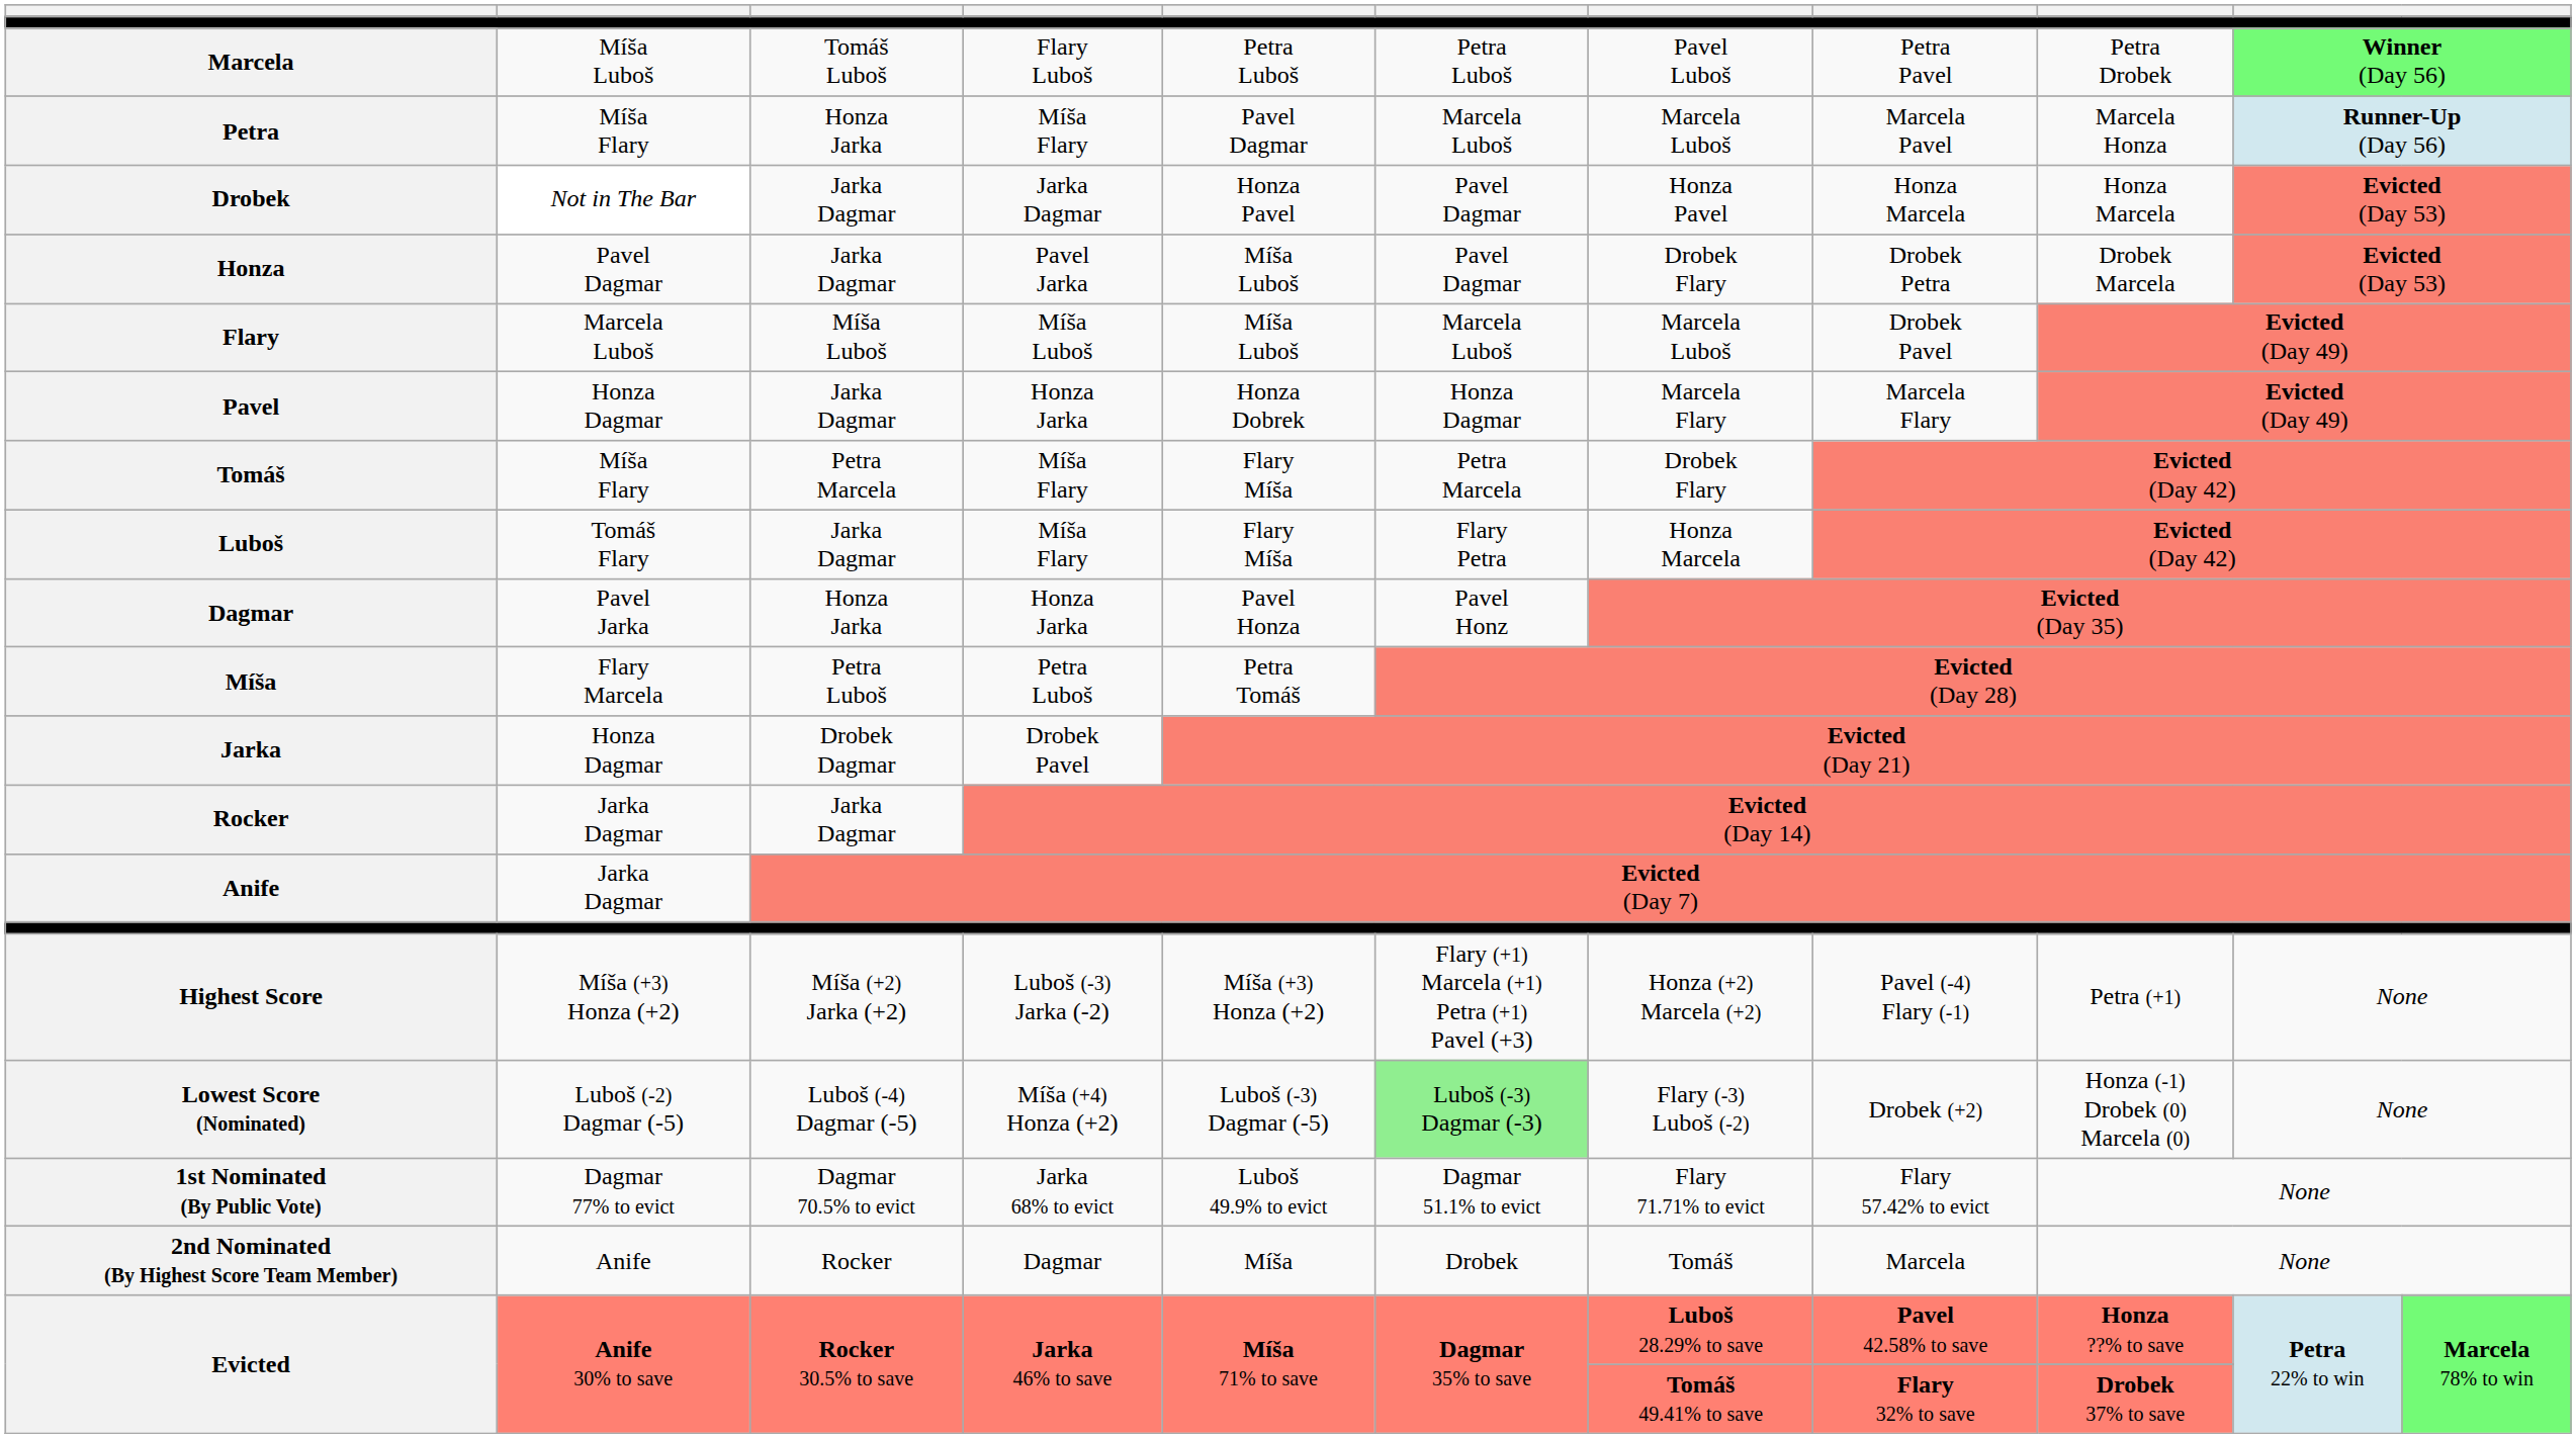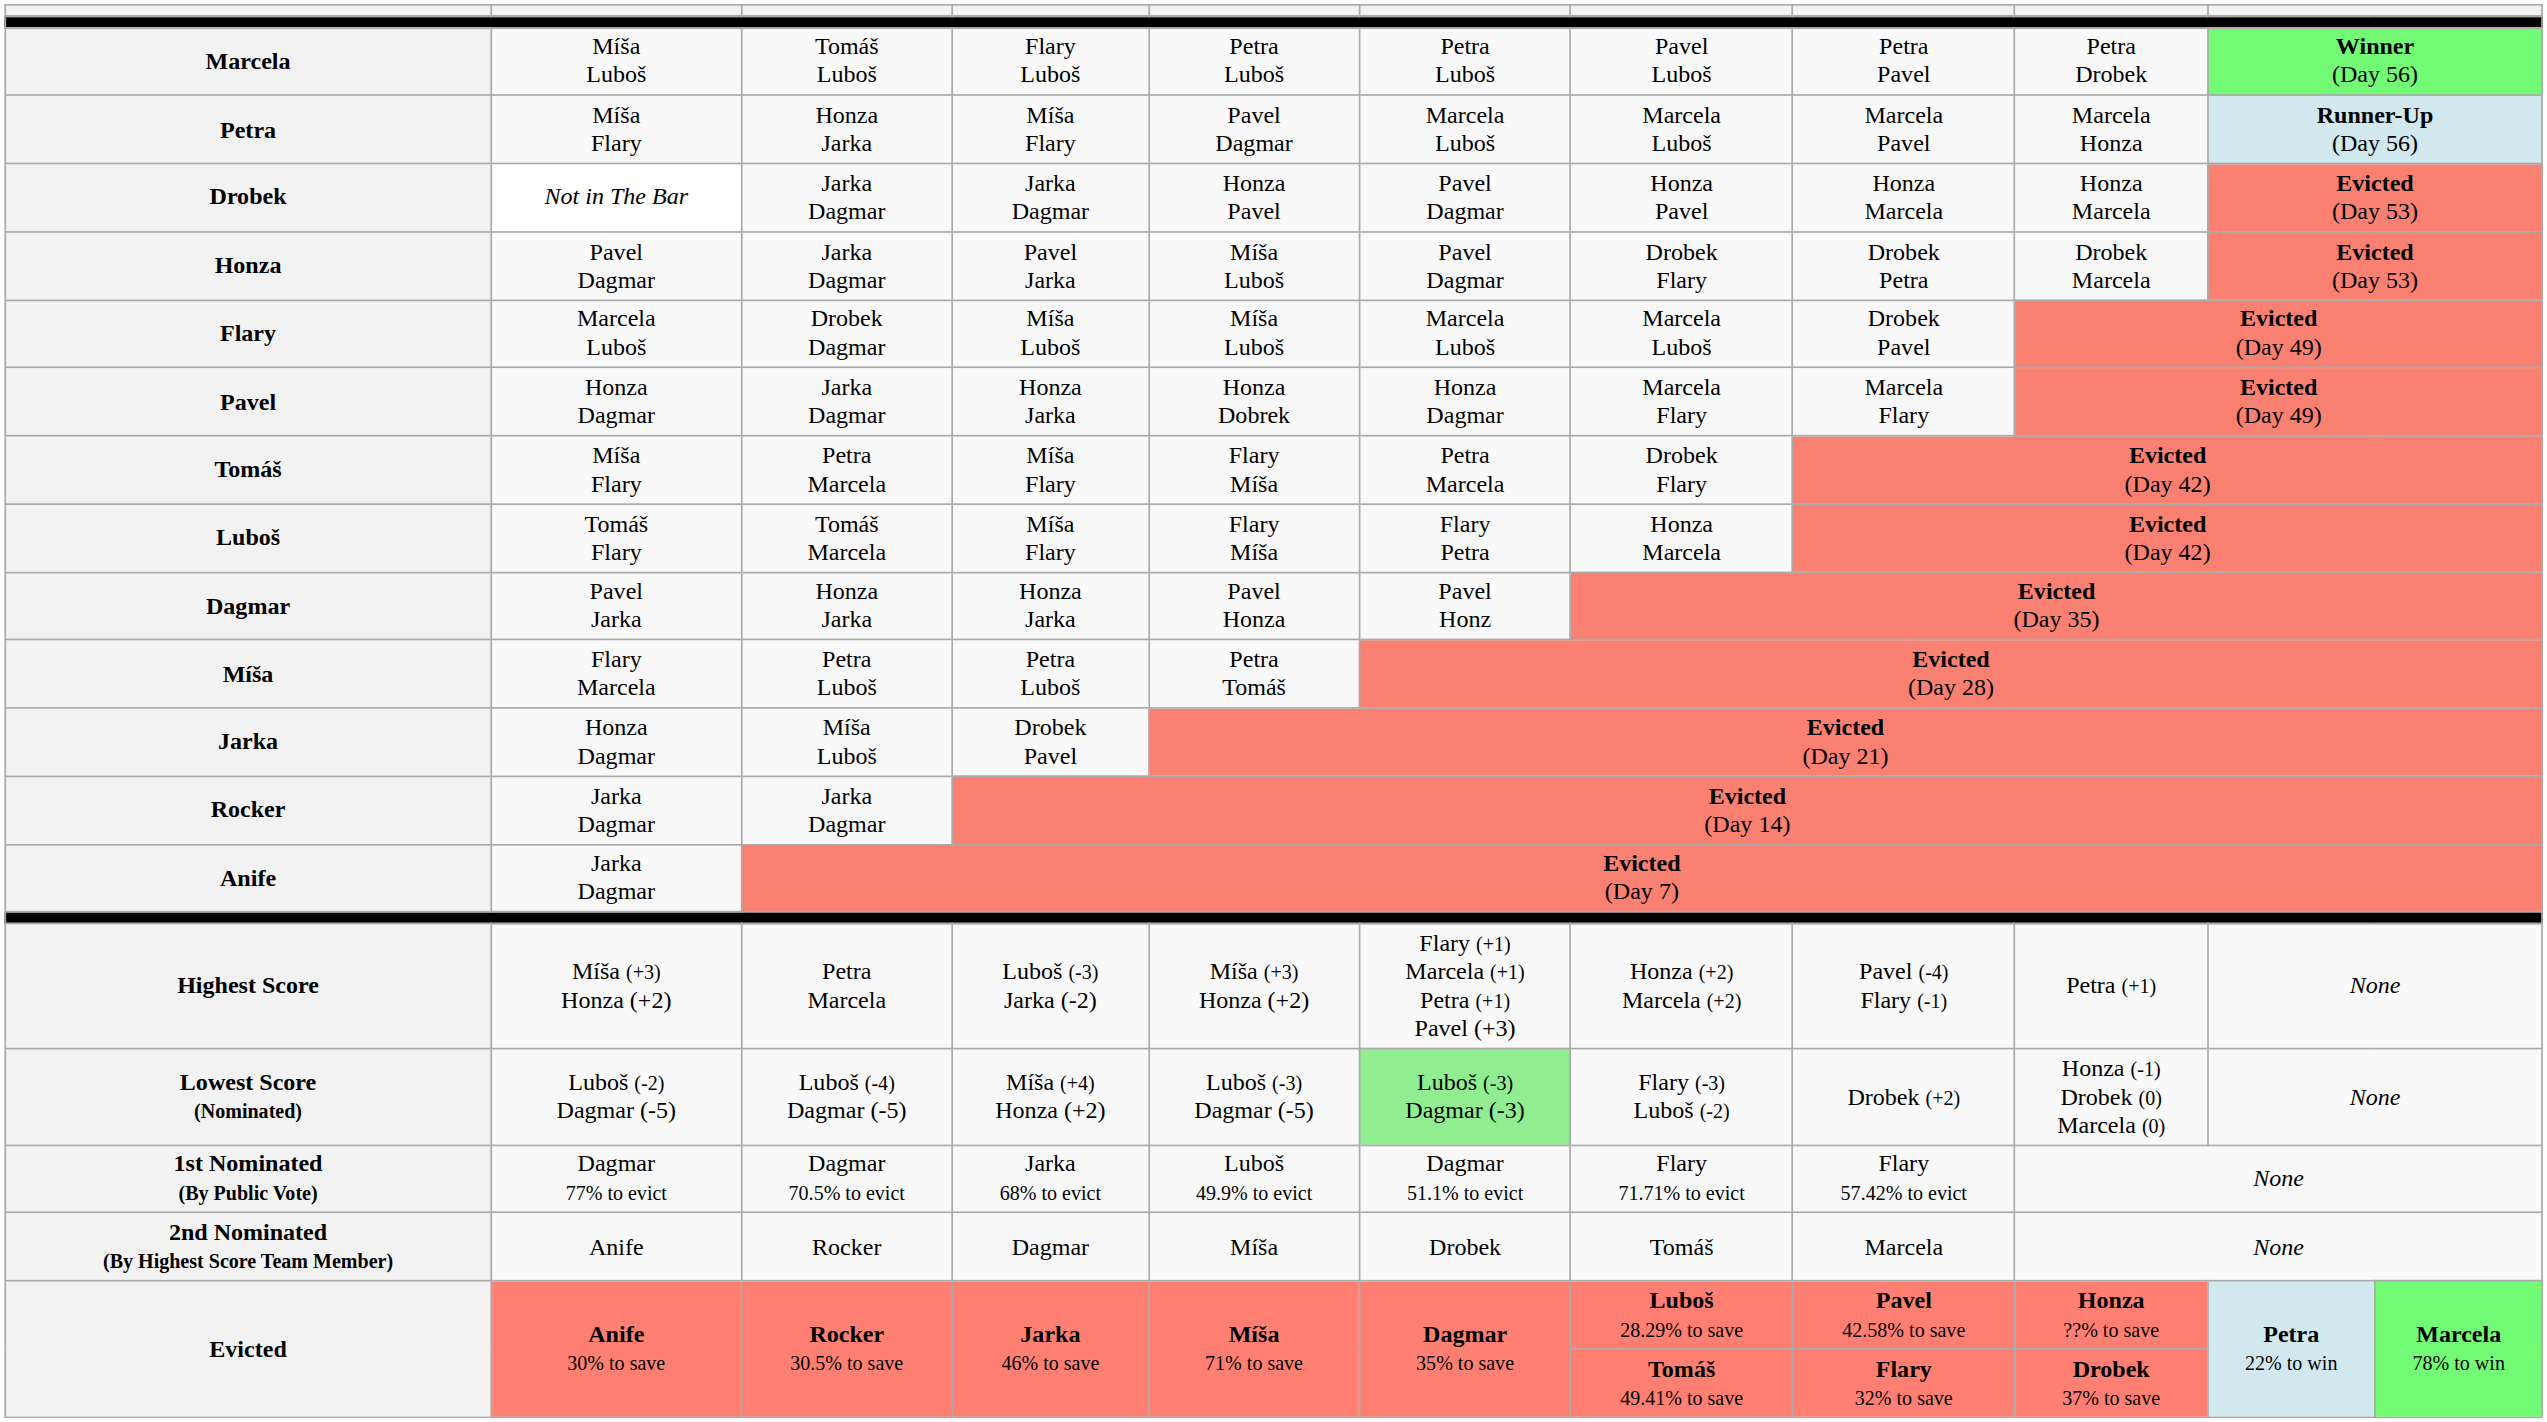Flary | column 3: Míša Luboš -> Drobek Dagmar
Luboš | column 3: Jarka Dagmar -> Tomáš Marcela
Jarka | column 3: Drobek Dagmar -> Míša Luboš
Highest Score | column 3: Míša (+2) Jarka (+2) -> Petra Marcela
